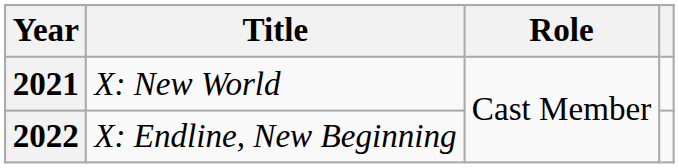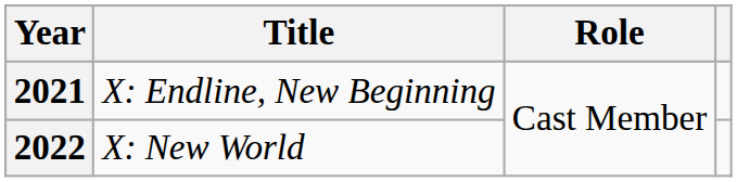2021 | Title: X: New World -> X: Endline, New Beginning
2022 | Title: X: Endline, New Beginning -> X: New World
